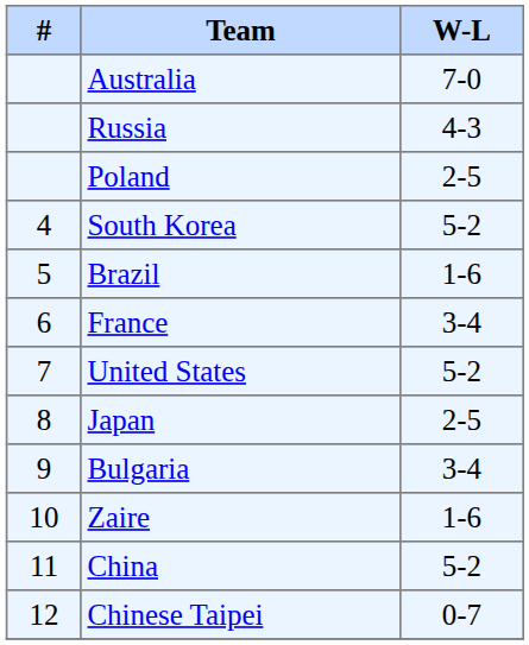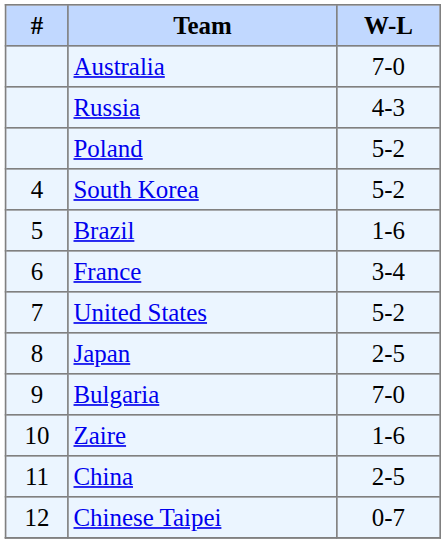Poland | W-L: 2-5 -> 5-2
Bulgaria | W-L: 3-4 -> 7-0
China | W-L: 5-2 -> 2-5
